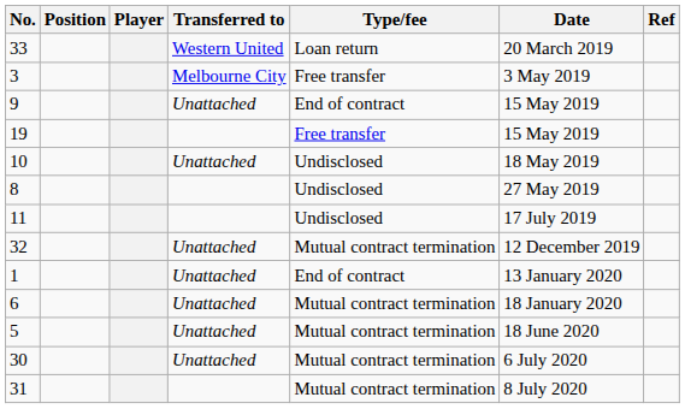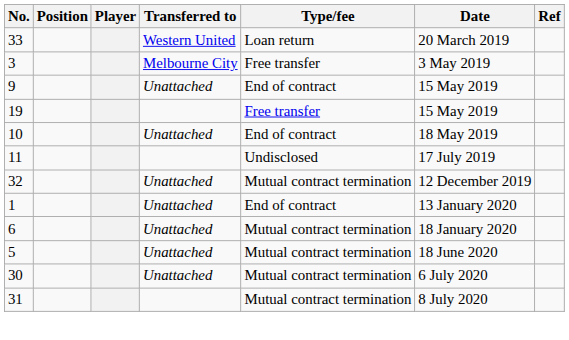10 | Type/fee: Undisclosed -> End of contract
- row: 8 | Undisclosed | 27 May 2019
